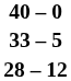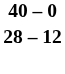- row: 33 – 5
